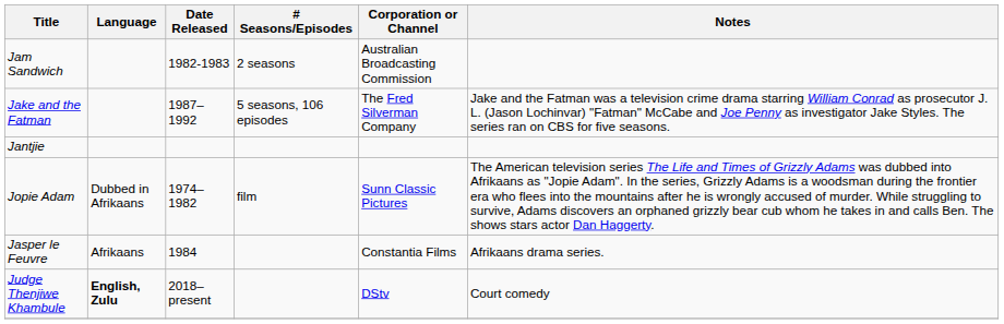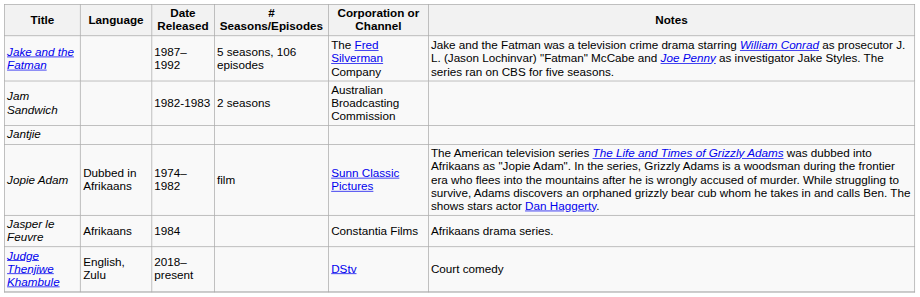rows swapped: Jake and the Fatman <-> Jam Sandwich
Judge Thenjiwe Khambule | Language: bold -> normal
